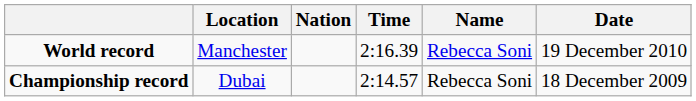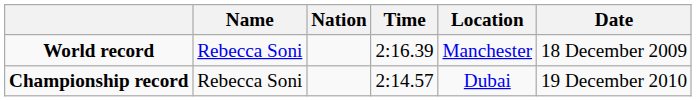columns swapped: Name <-> Location
World record | Date: 19 December 2010 -> 18 December 2009
Championship record | Date: 18 December 2009 -> 19 December 2010
